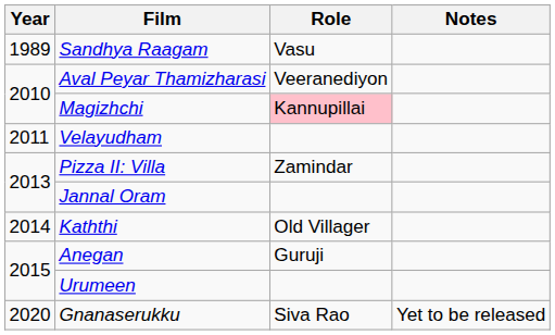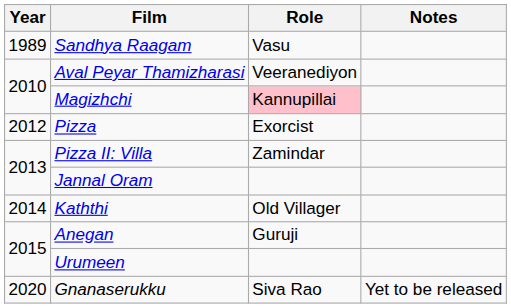- row: 2011 | Velayudham
+ row: 2012 | Pizza | Exorcist
